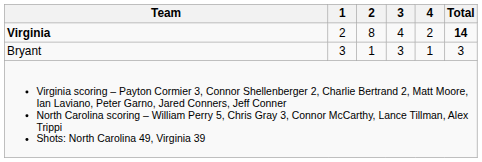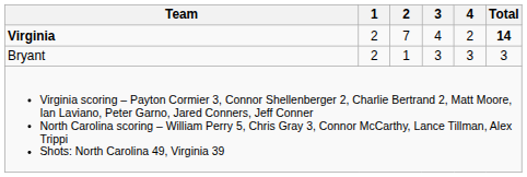Virginia | 2: 8 -> 7
Bryant | 1: 3 -> 2
Bryant | 4: 1 -> 3
